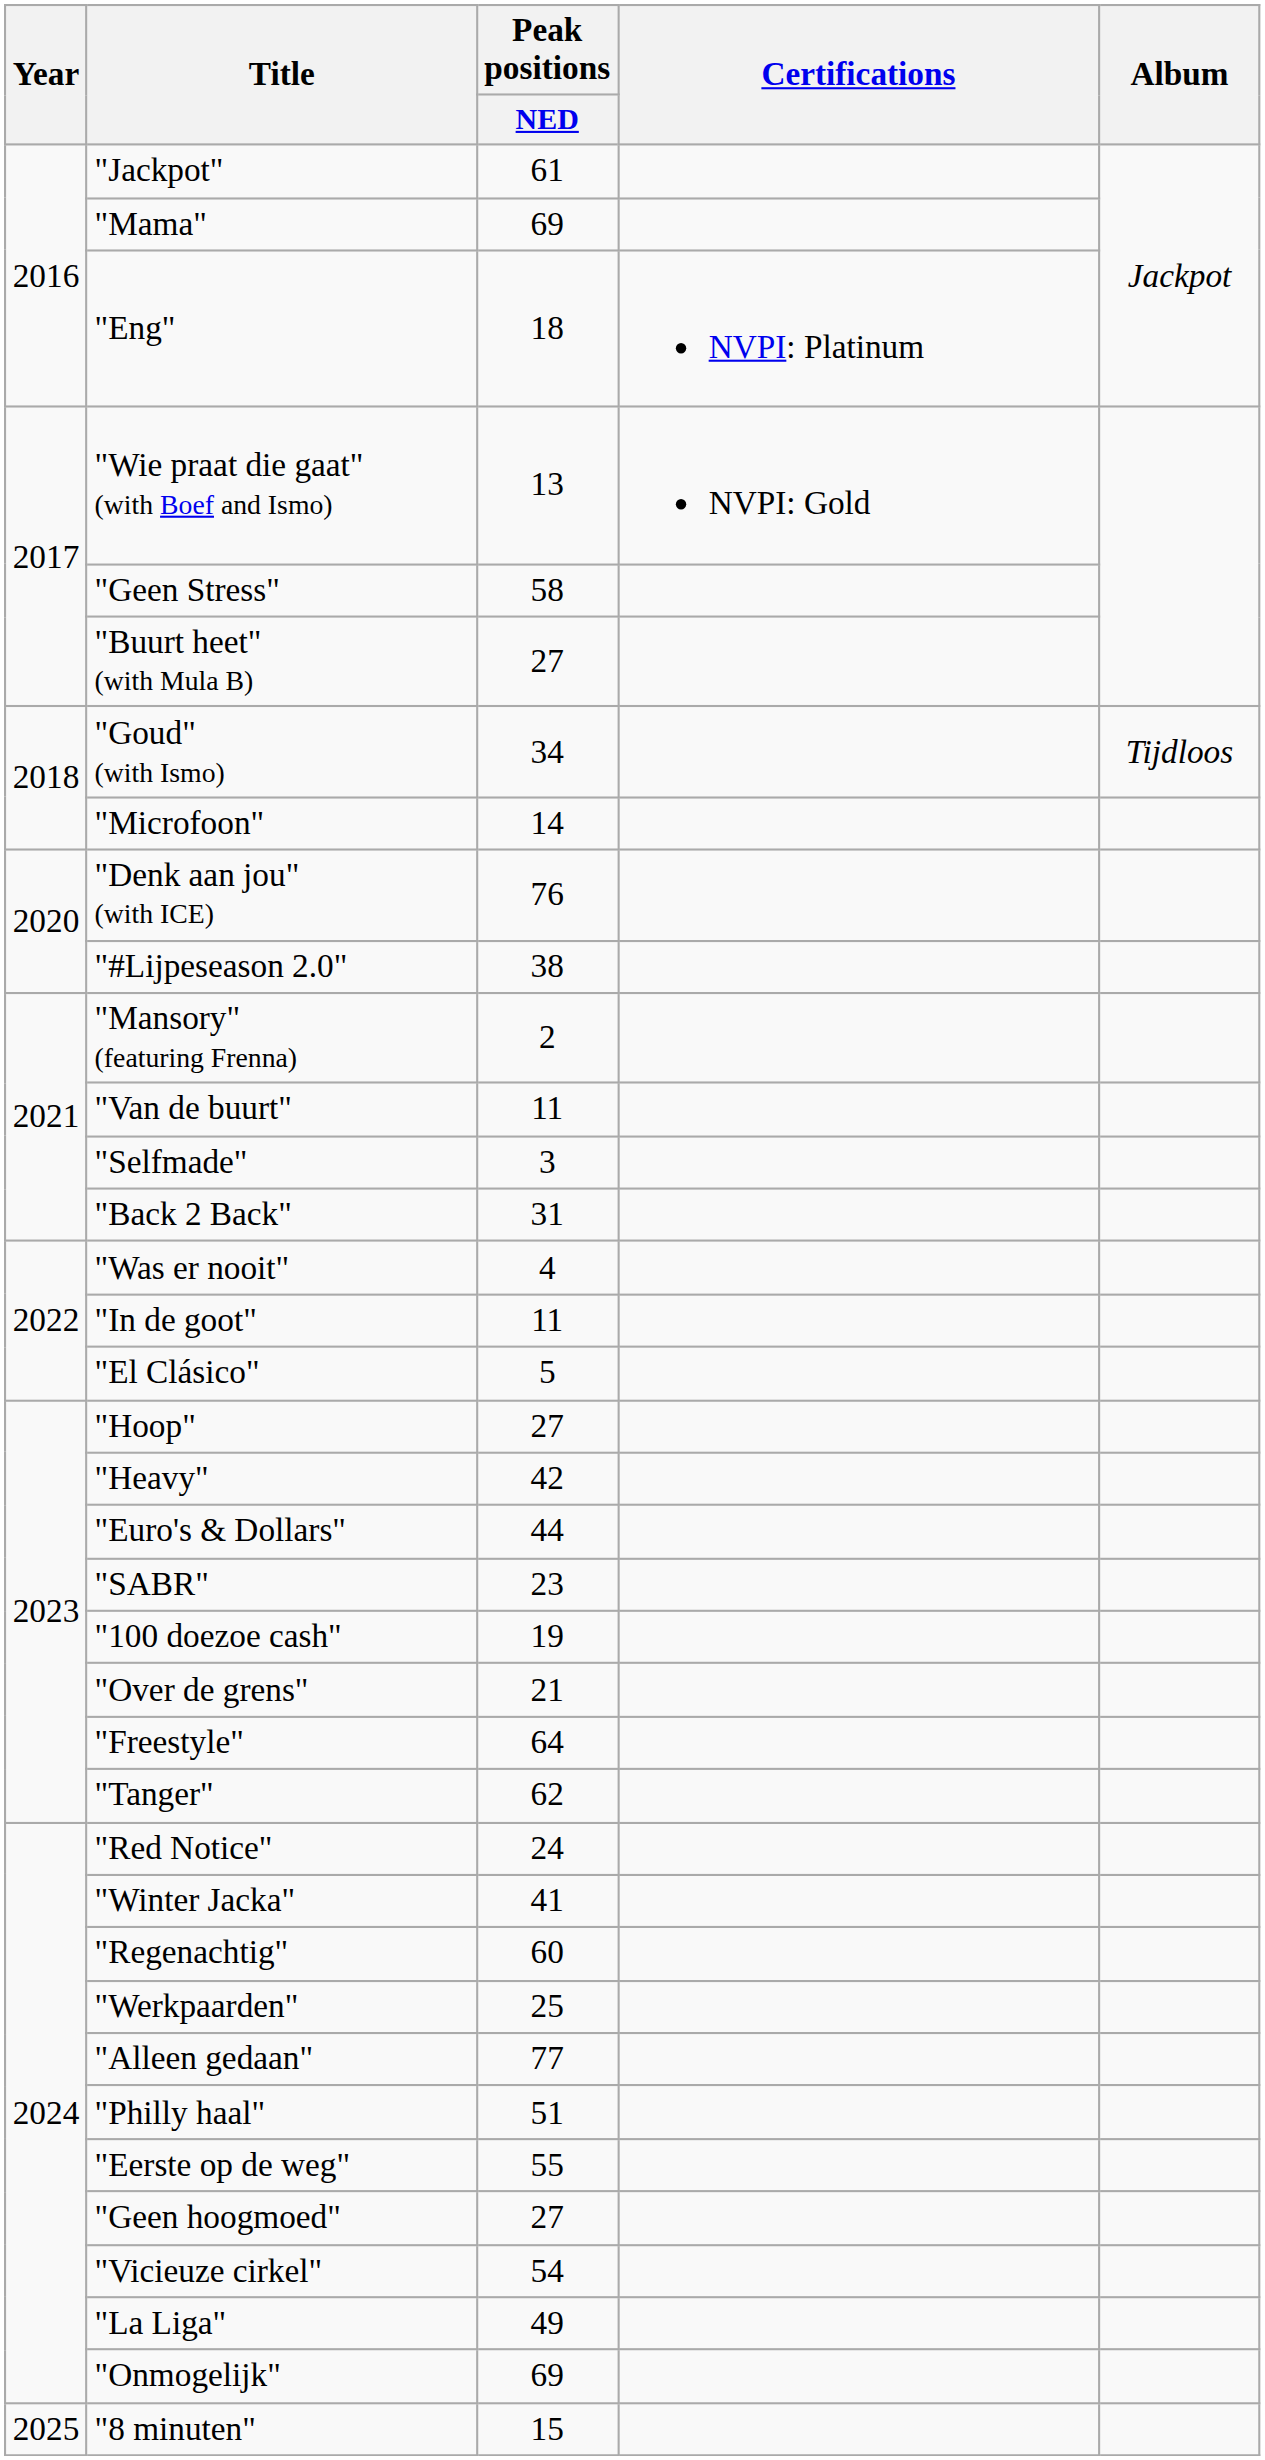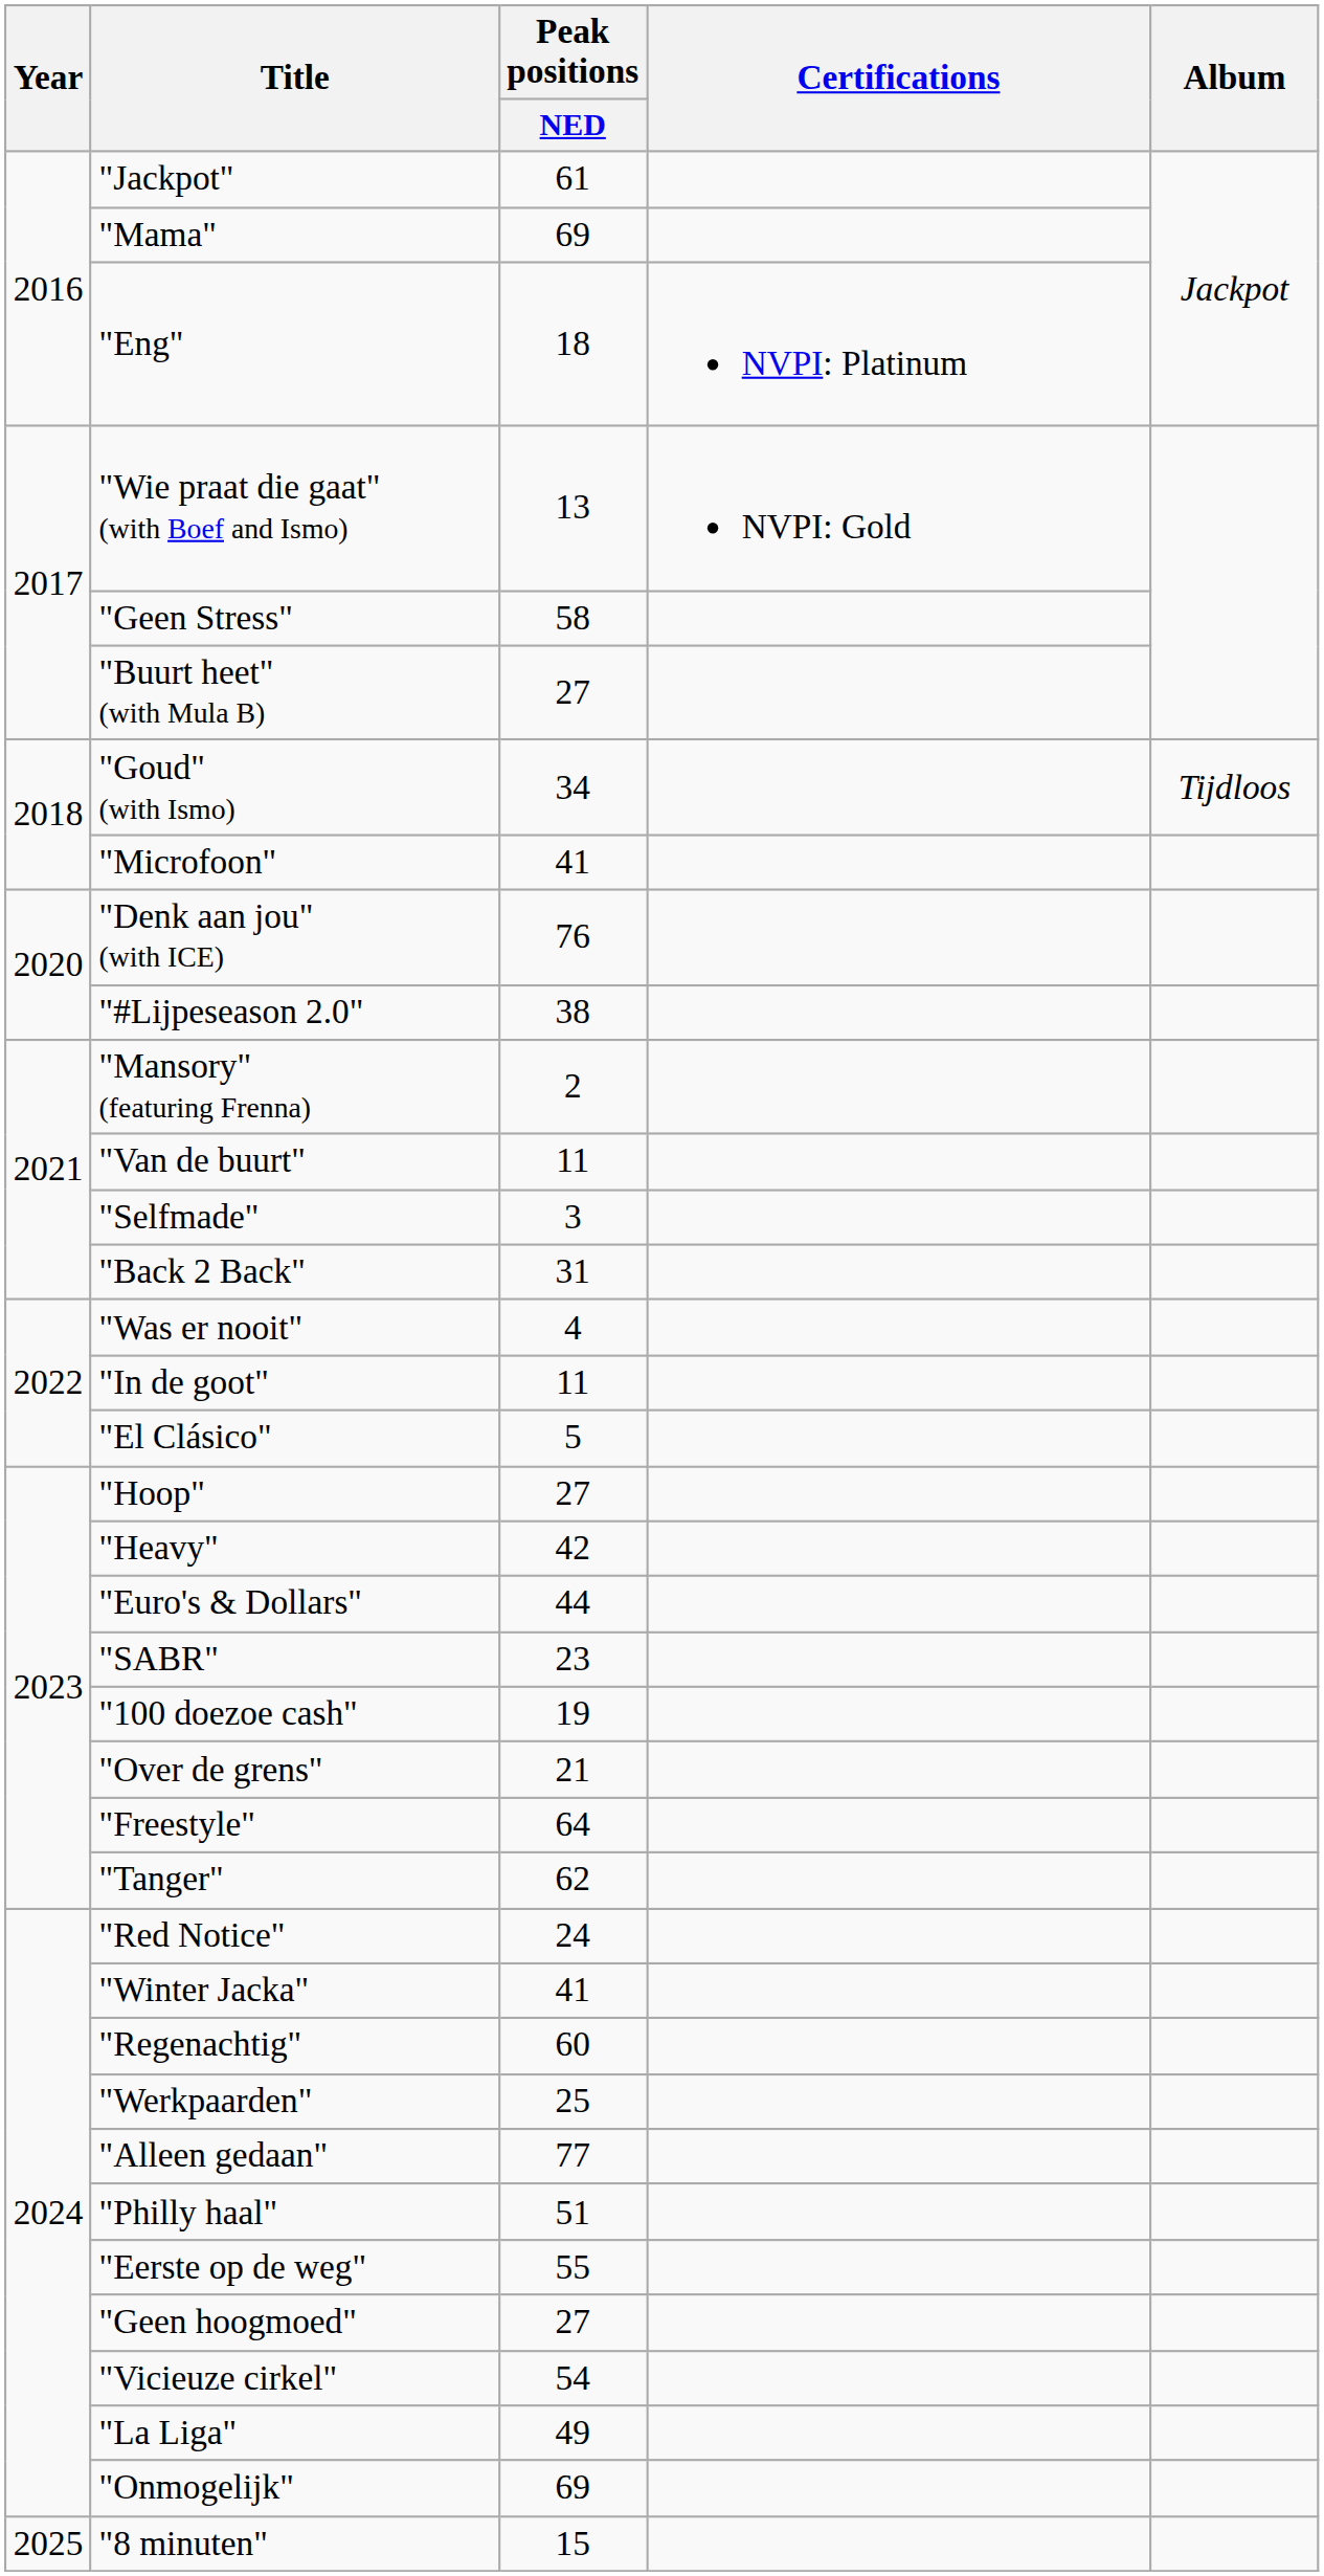"Microfoon" | Peak positions / NED: 14 -> 41
